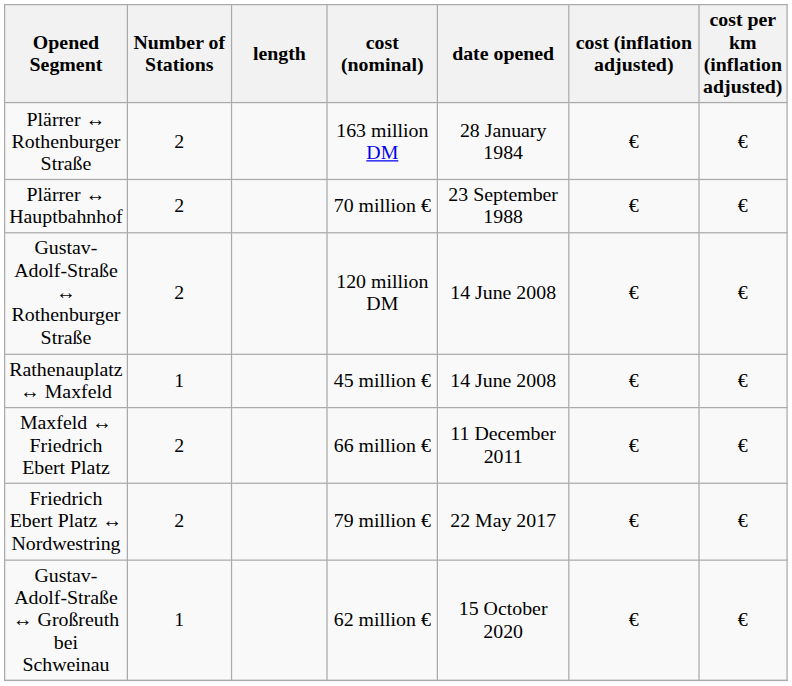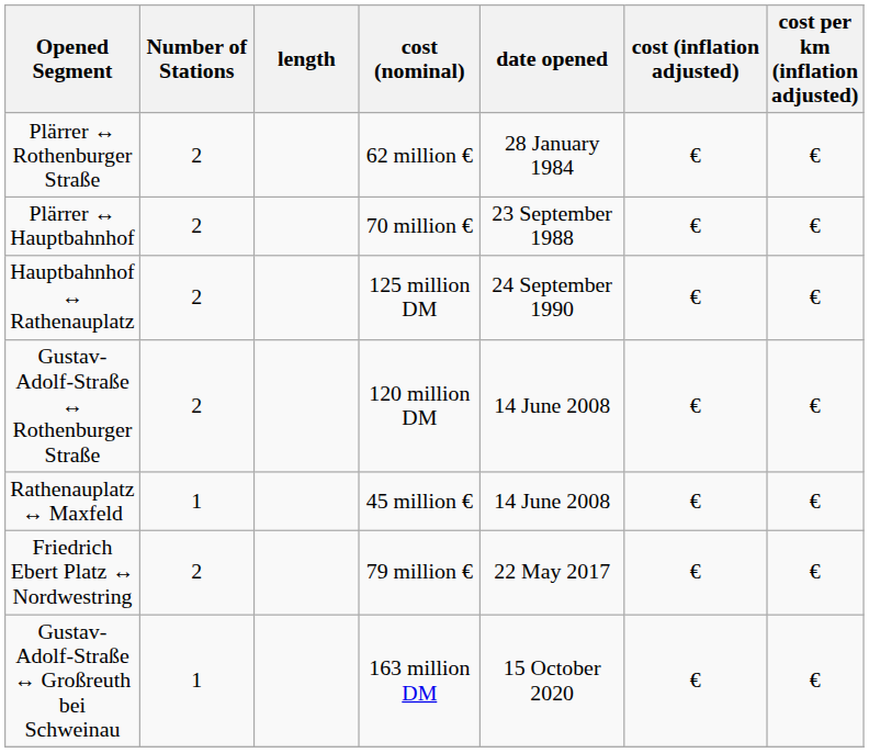Plärrer ↔ Rothenburger Straße | cost (nominal): 163 million DM -> 62 million €
+ row: Hauptbahnhof ↔ Rathenauplatz | 2 | 125 million DM | 24 September 1990 | € | €
- row: Maxfeld ↔ Friedrich Ebert Platz | 2 | 66 million € | 11 December 2011 | € | €
Gustav-Adolf-Straße ↔ Großreuth bei Schweinau | cost (nominal): 62 million € -> 163 million DM
